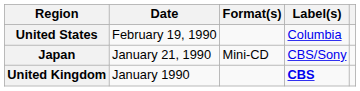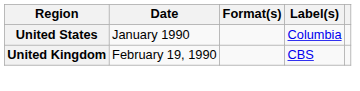United States | Date: February 19, 1990 -> January 1990
- row: Japan | January 21, 1990 | Mini-CD | CBS/Sony
United Kingdom | Date: January 1990 -> February 19, 1990
United Kingdom | Label(s): bold -> normal
